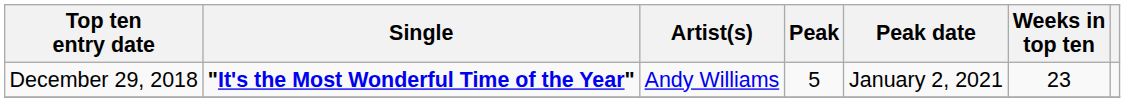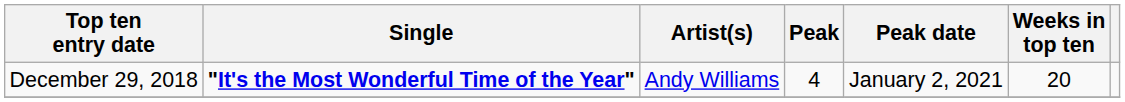December 29, 2018 | Peak: 5 -> 4
December 29, 2018 | Weeks in top ten: 23 -> 20
